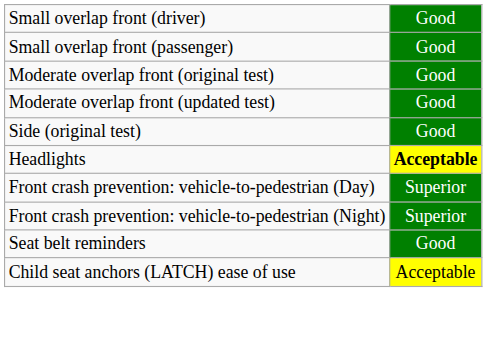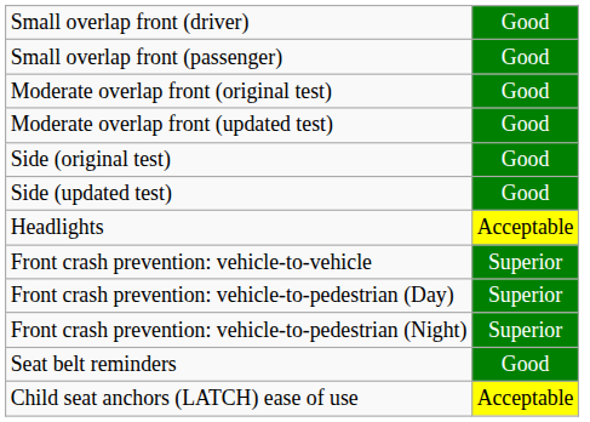+ row: Side (updated test) | Good
Headlights | column 2: bold -> normal
+ row: Front crash prevention: vehicle-to-vehicle | Superior
